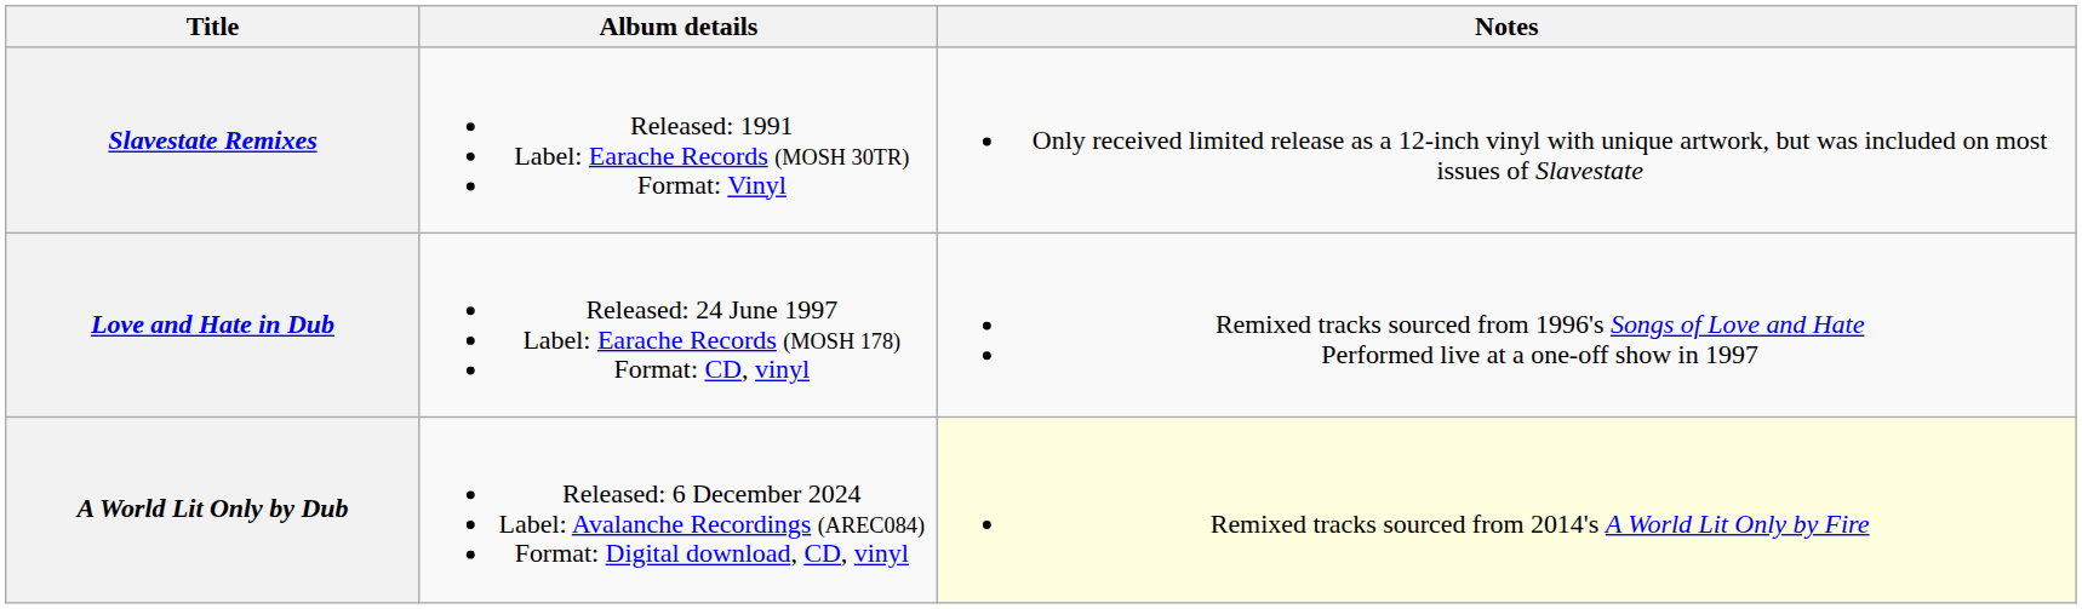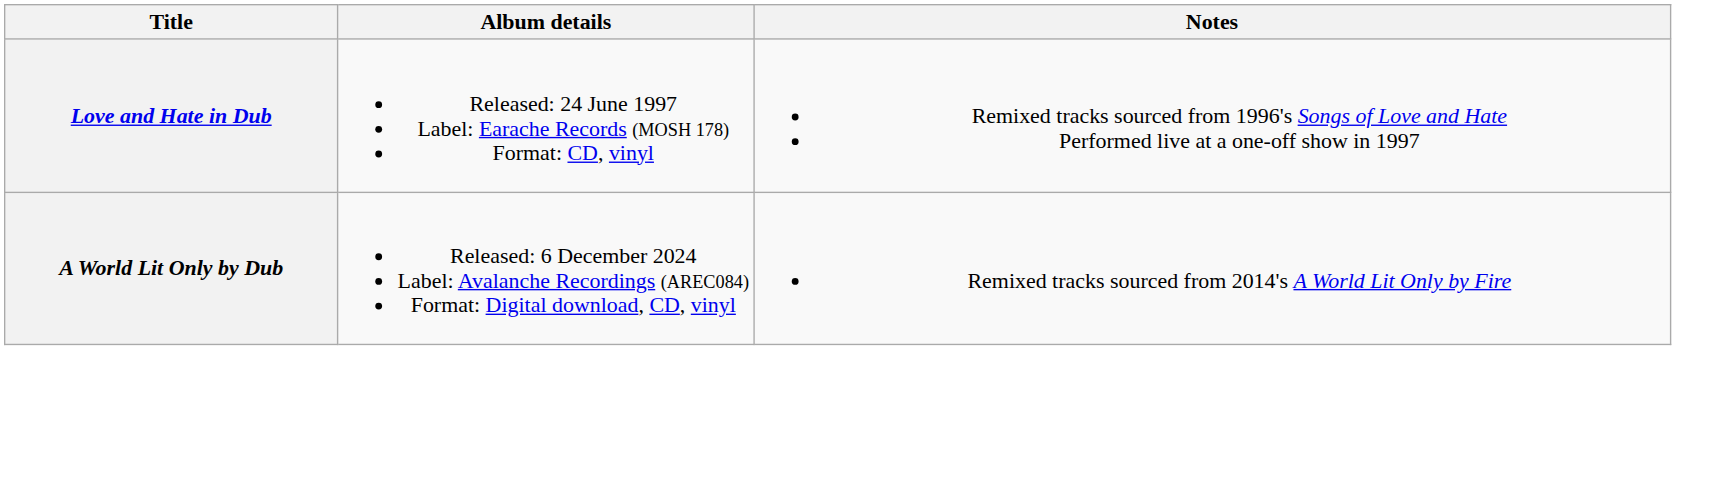- row: Slavestate Remixes | Released: 1991 Label: Earache Records (MOSH 30TR) Format: Vinyl | Only received limited release as a 12-inch vinyl with unique artwork, but was included on most issues of Slavestate
A World Lit Only by Dub | Notes: lightyellow background -> no background
